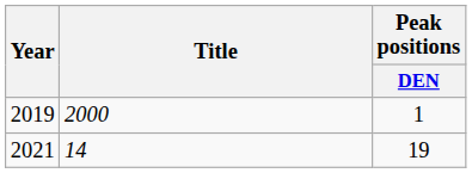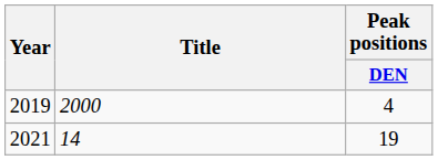2019 | Peak positions / DEN: 1 -> 4
